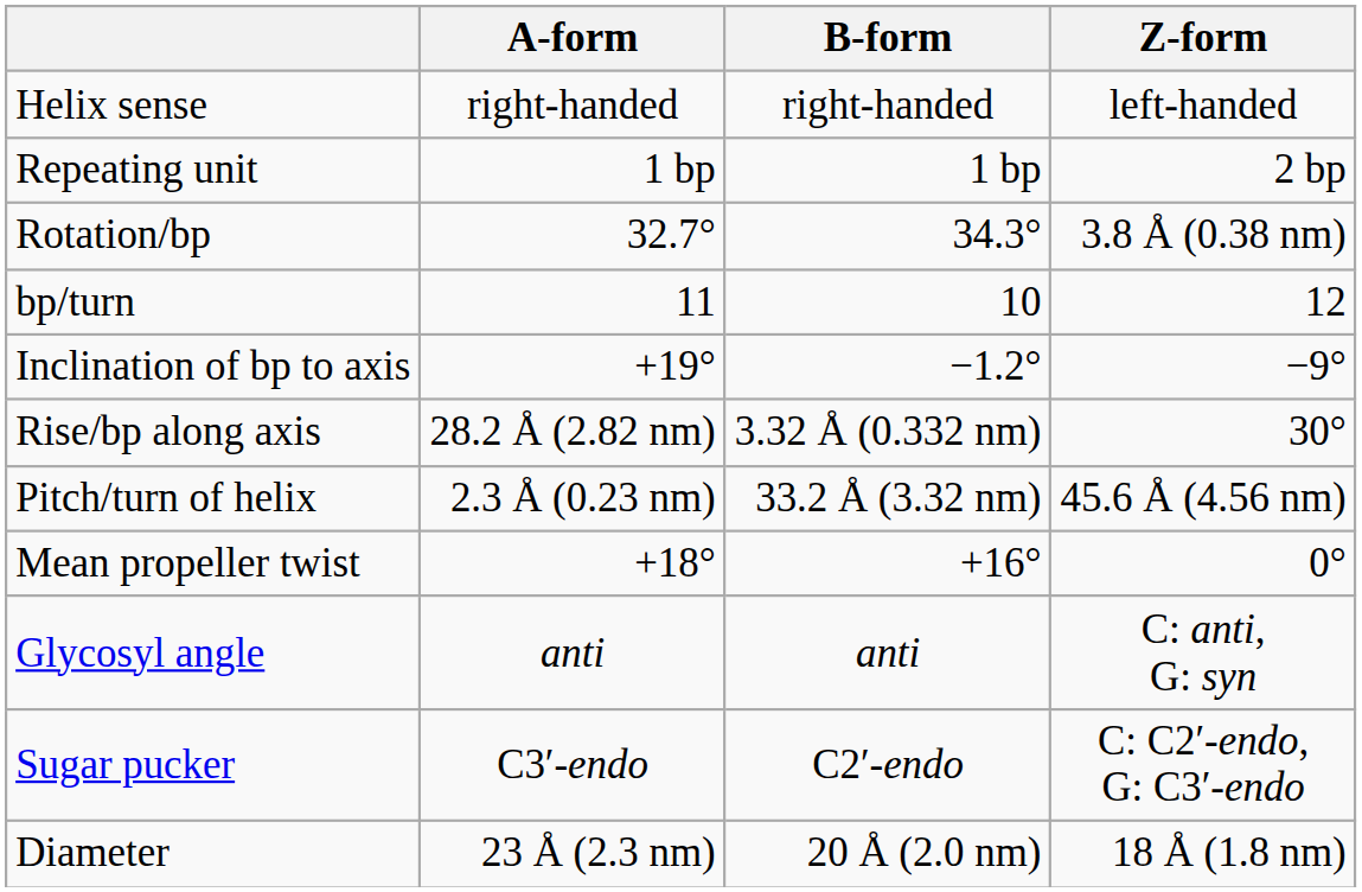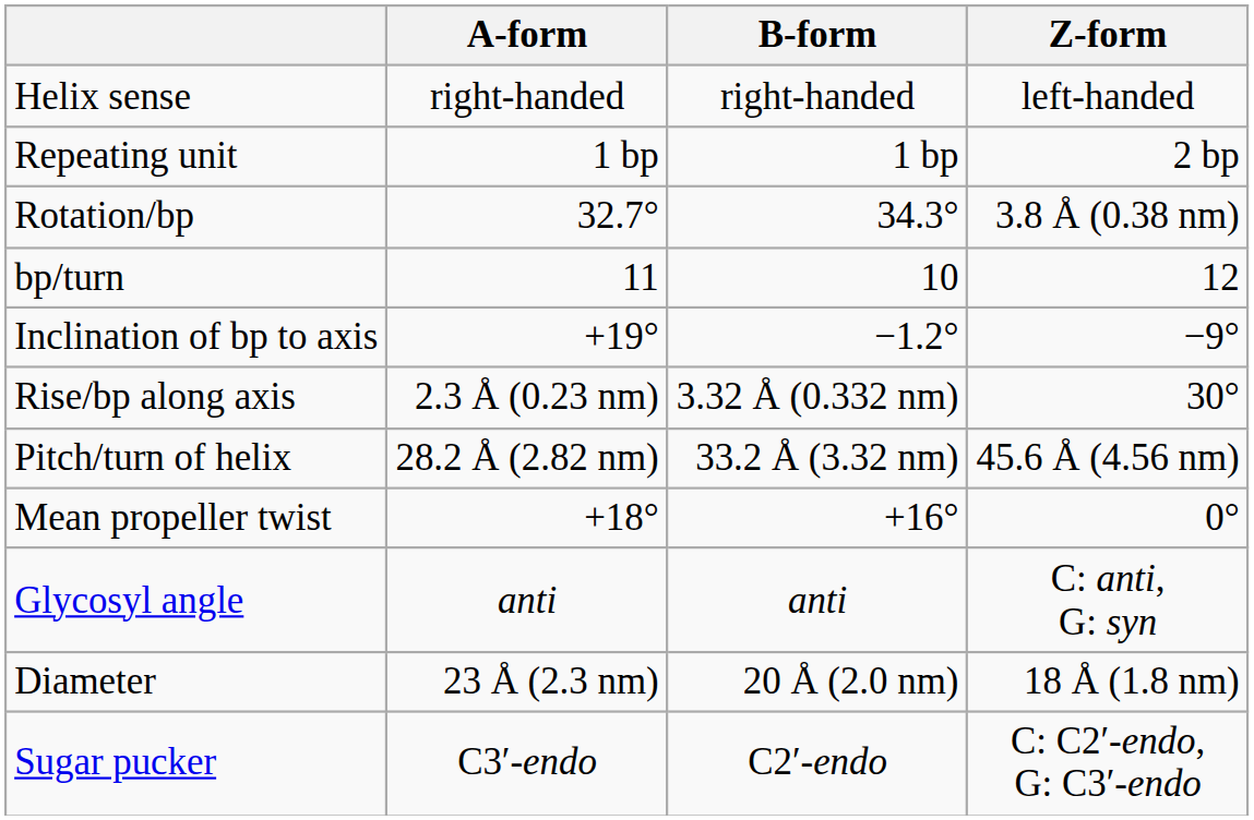Rise/bp along axis | A-form: 28.2 Å (2.82 nm) -> 2.3 Å (0.23 nm)
Pitch/turn of helix | A-form: 2.3 Å (0.23 nm) -> 28.2 Å (2.82 nm)
rows swapped: Sugar pucker <-> Diameter
